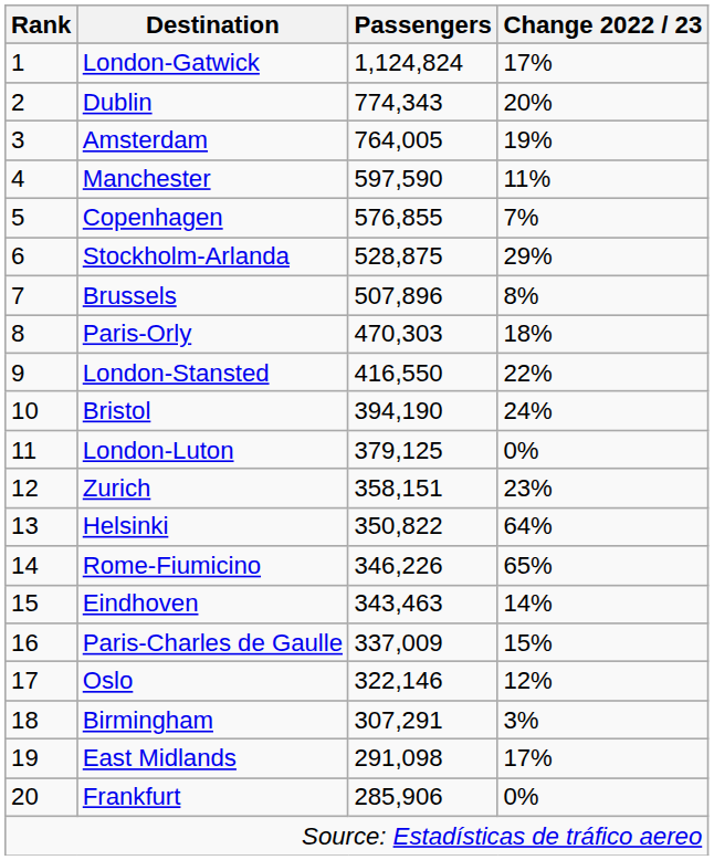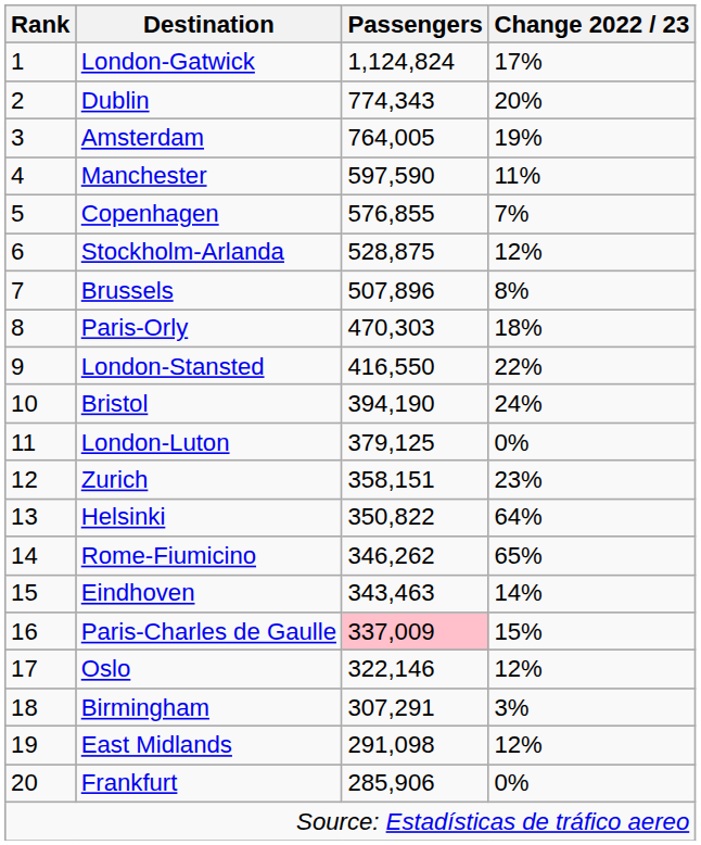Stockholm-Arlanda | Change 2022 / 23: 29% -> 12%
Rome-Fiumicino | Passengers: 346,226 -> 346,262
Paris-Charles de Gaulle | Passengers: no background -> pink background
East Midlands | Change 2022 / 23: 17% -> 12%
